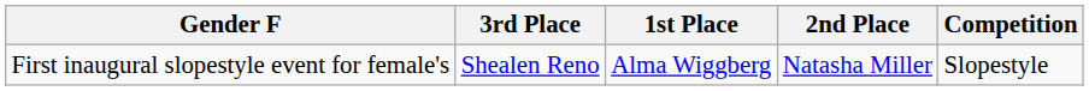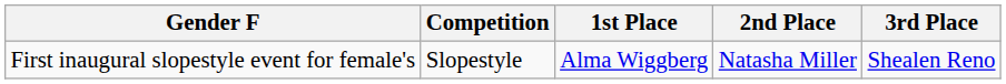columns swapped: Competition <-> 3rd Place
